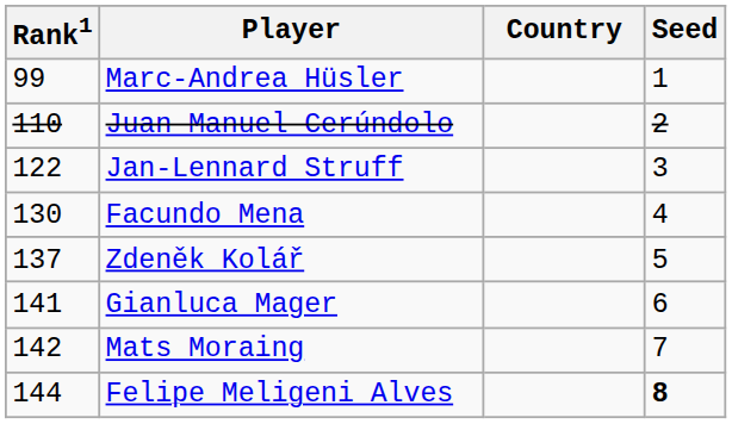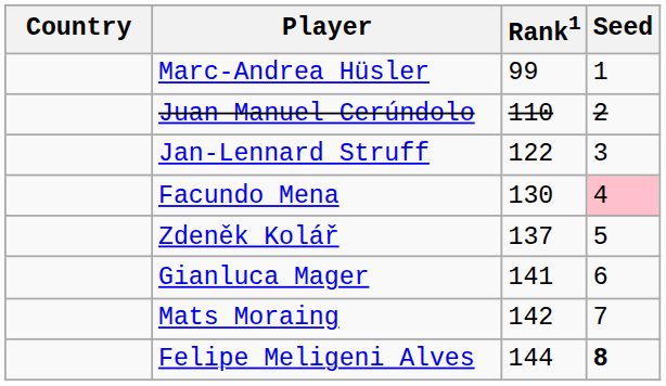columns swapped: Country <-> Rank1
Facundo Mena | Seed: no background -> pink background
